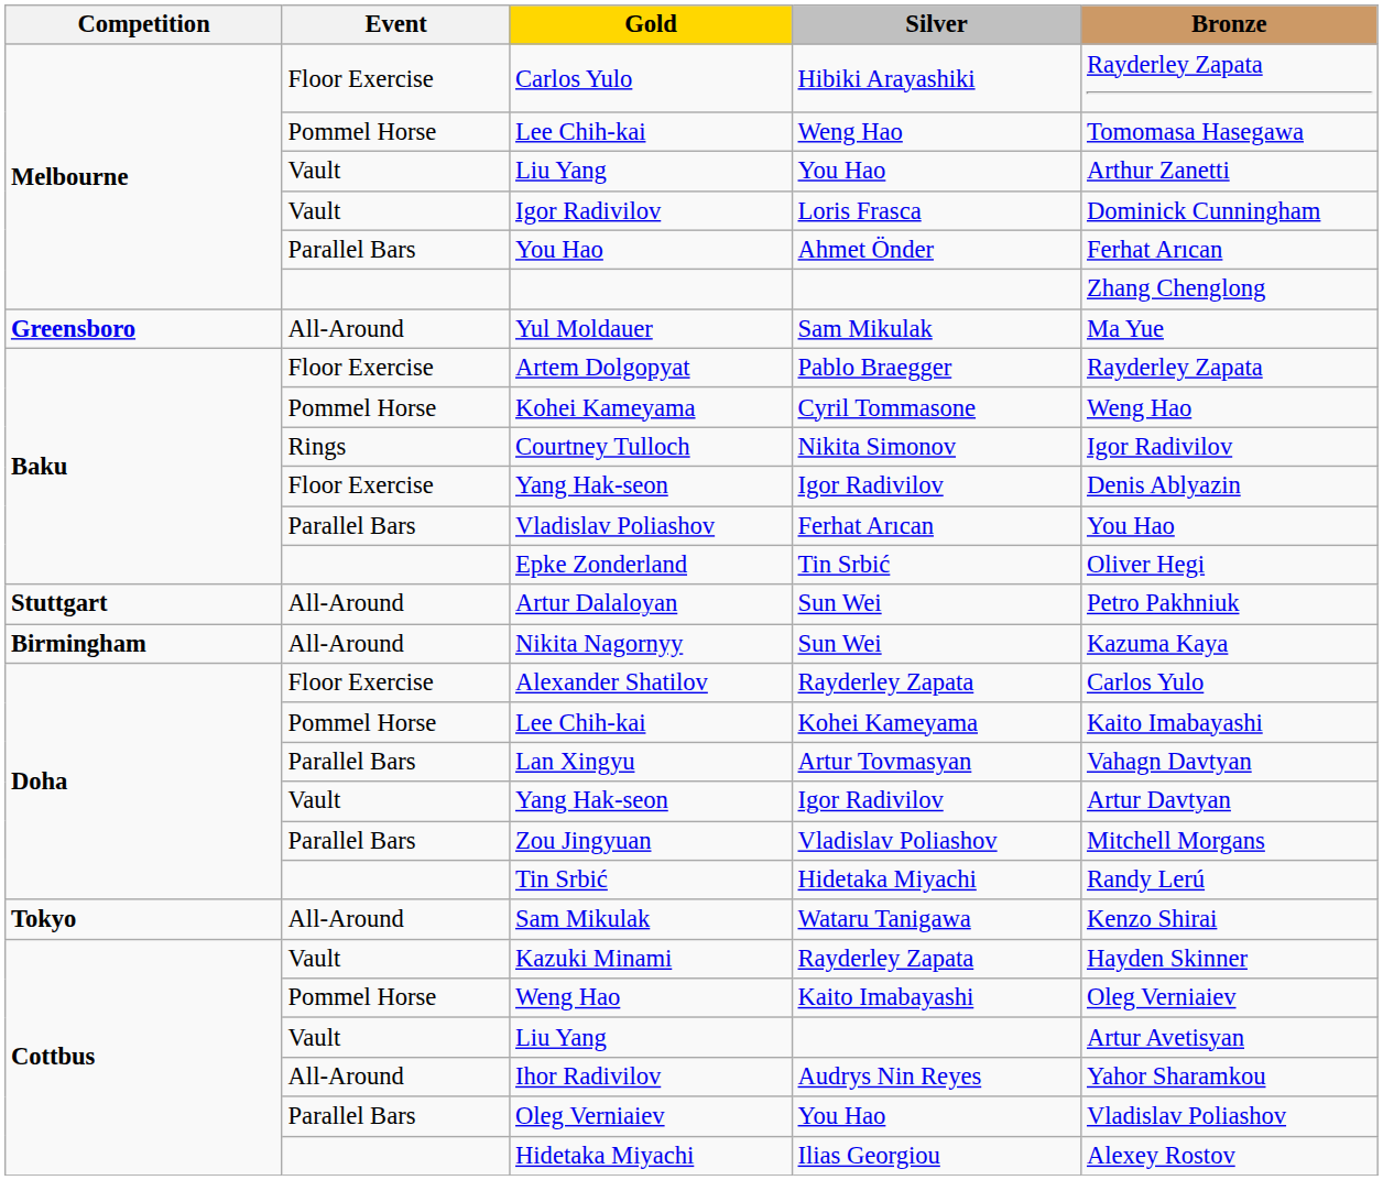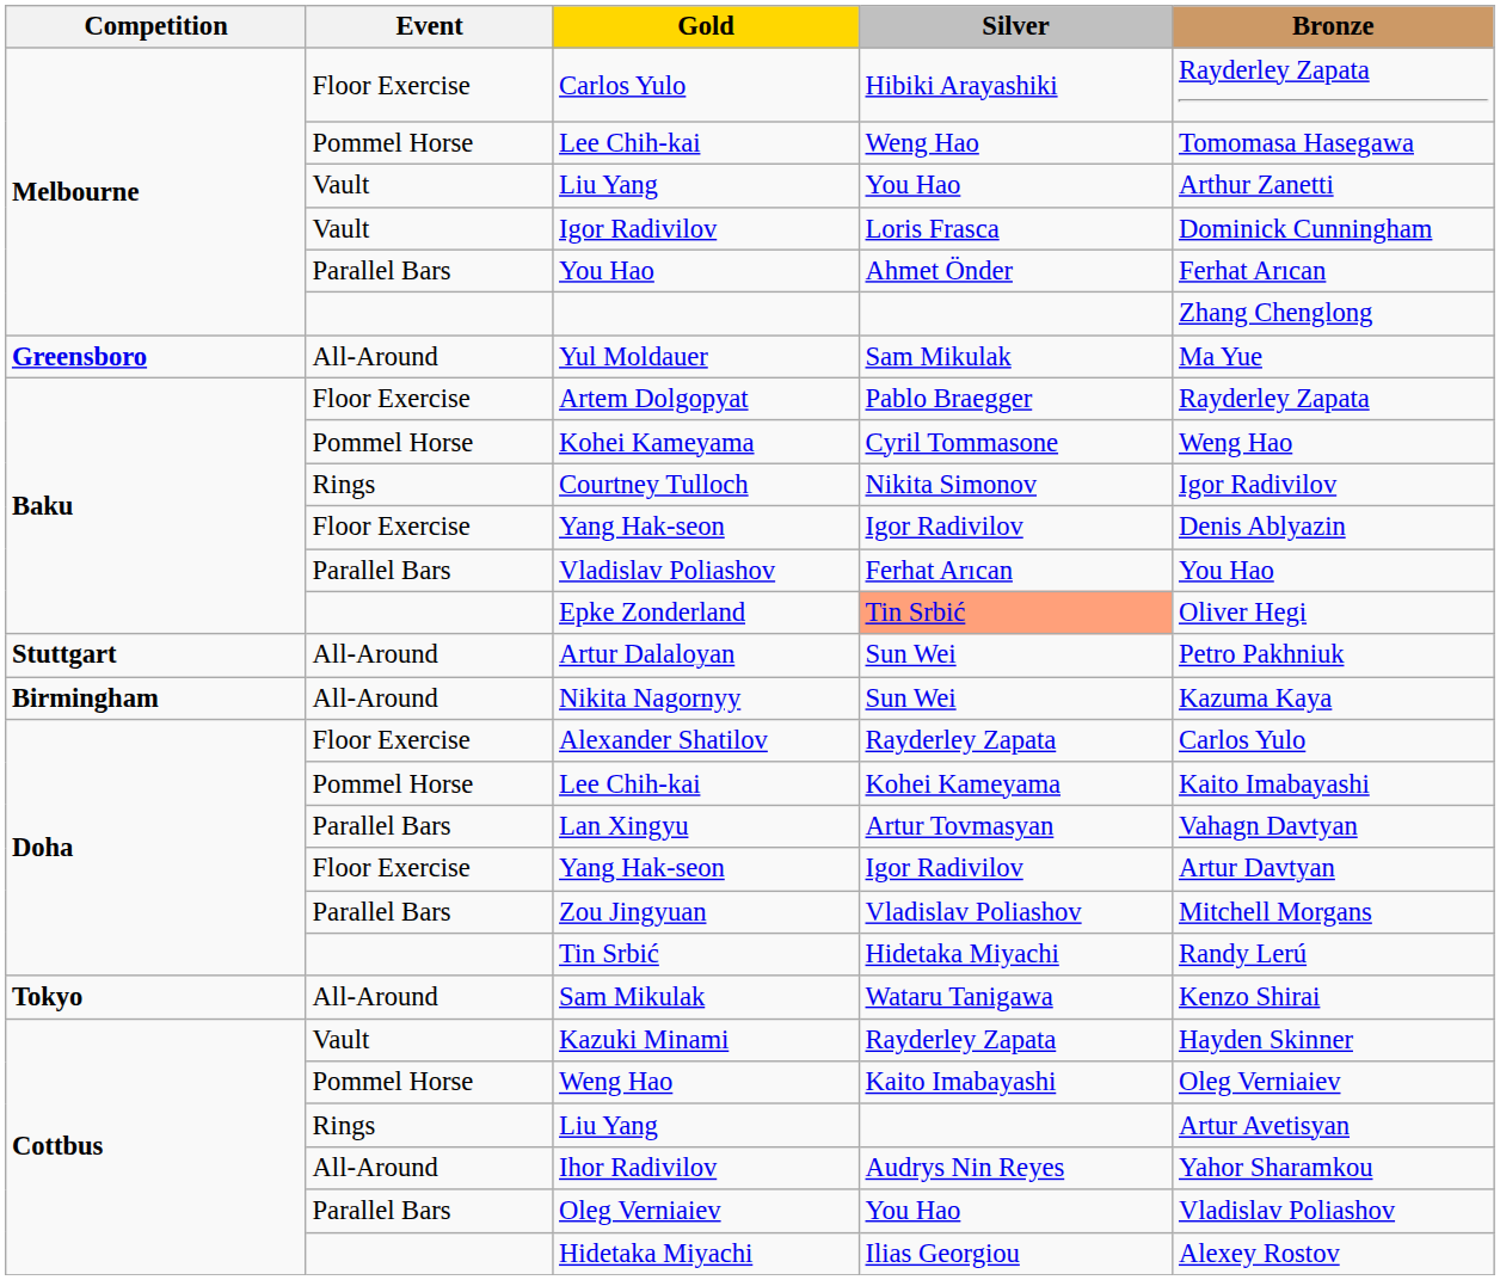Epke Zonderland | Silver: no background -> lightsalmon background
Doha / Yang Hak-seon | Event: Vault -> Floor Exercise
Cottbus / Liu Yang | Event: Vault -> Rings
